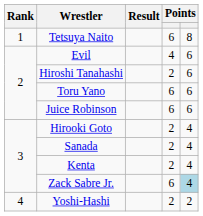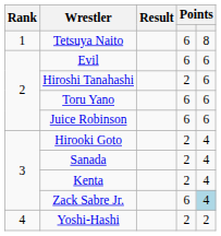Evil | column 4: 4 -> 6
